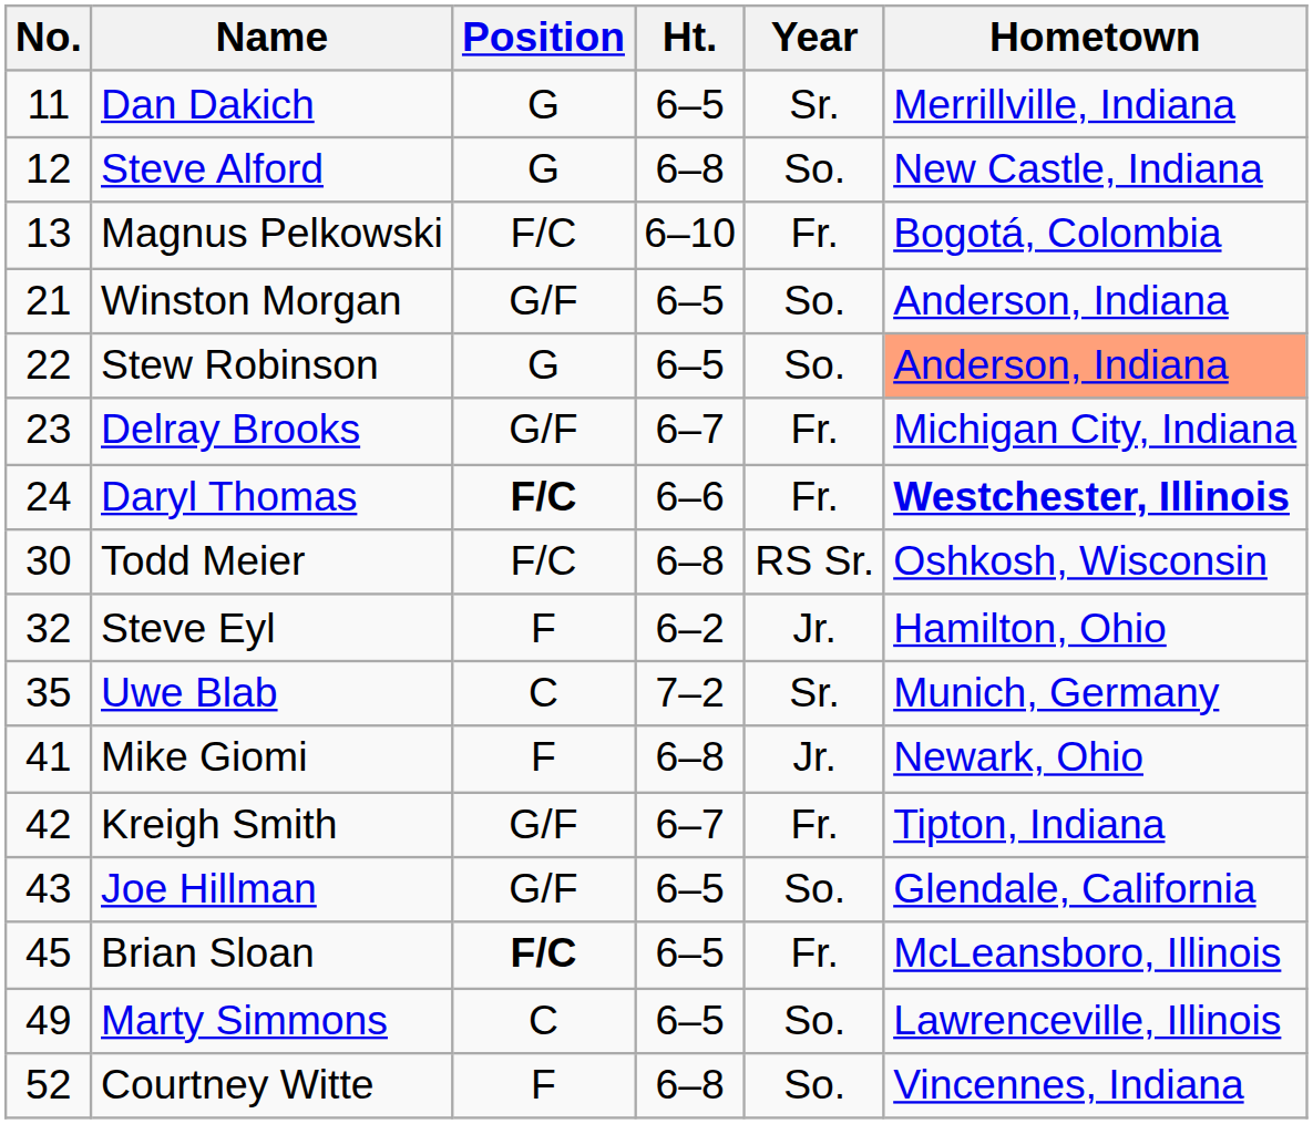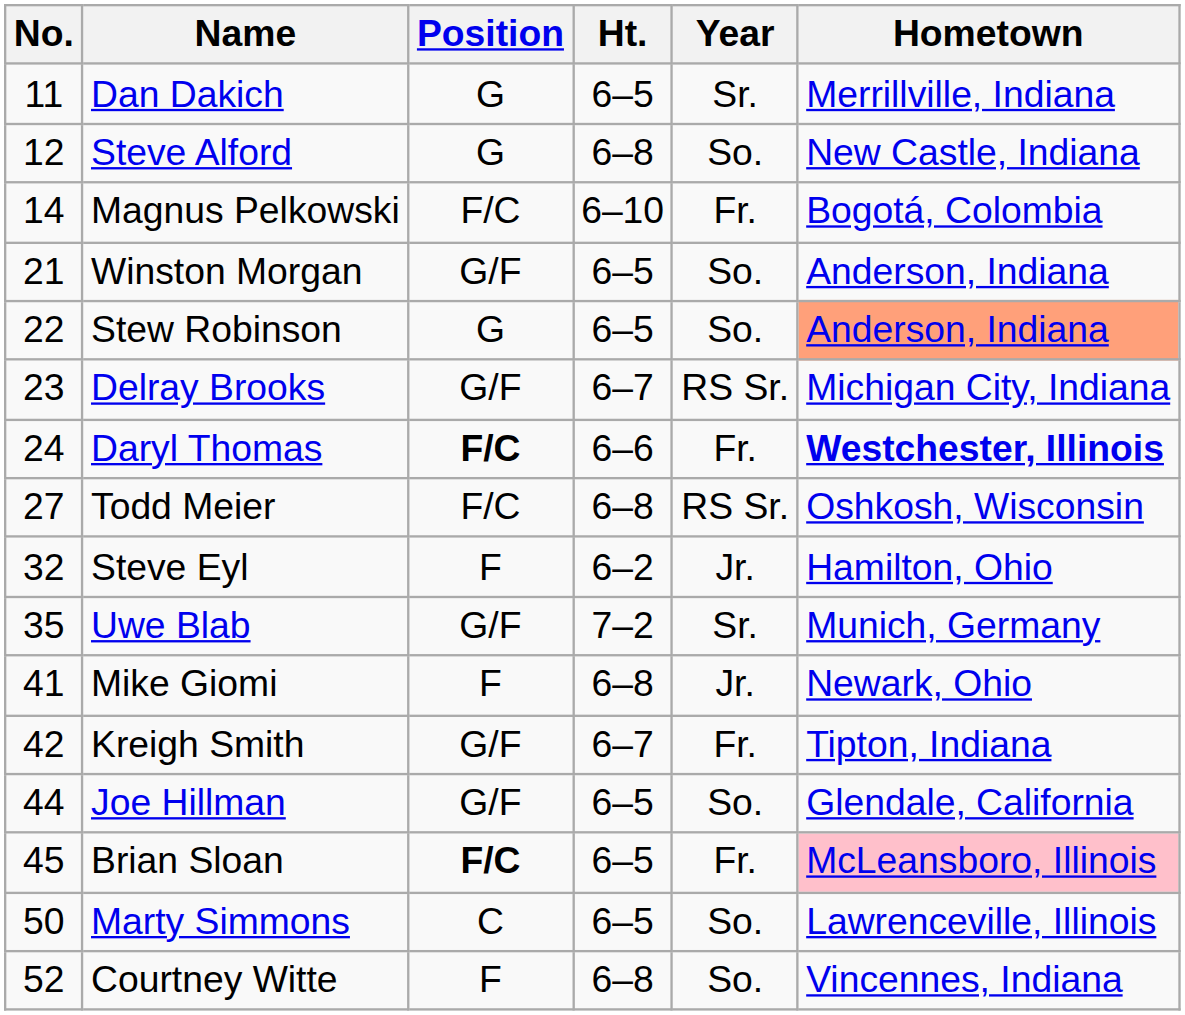Magnus Pelkowski | No.: 13 -> 14
Delray Brooks | Year: Fr. -> RS Sr.
Todd Meier | No.: 30 -> 27
Uwe Blab | Position: C -> G/F
Joe Hillman | No.: 43 -> 44
Brian Sloan | Hometown: no background -> pink background
Marty Simmons | No.: 49 -> 50
